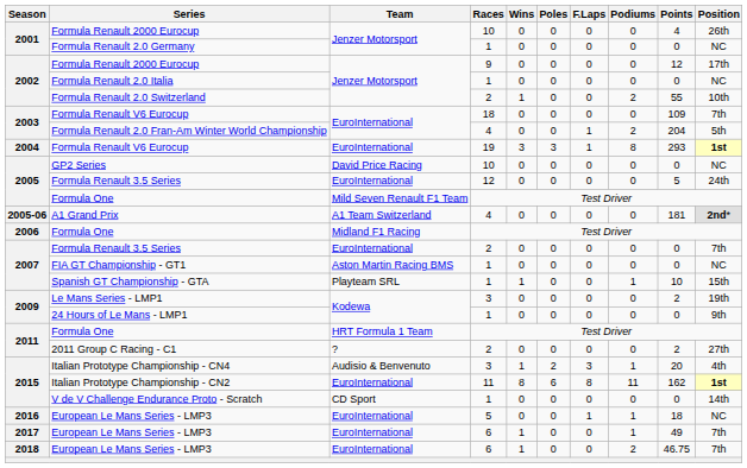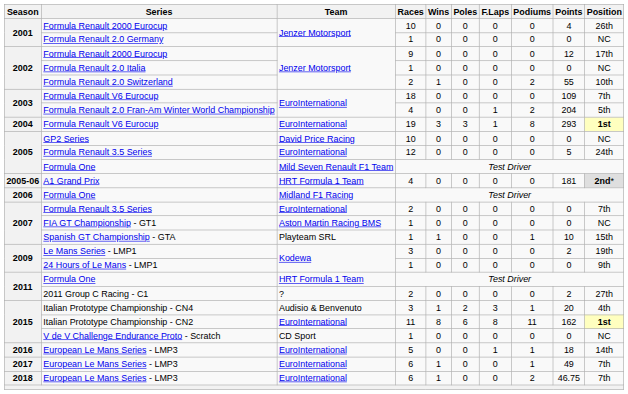A1 Grand Prix | Team: A1 Team Switzerland -> HRT Formula 1 Team
V de V Challenge Endurance Proto - Scratch | Position: 14th -> NC
2016 / European Le Mans Series - LMP3 | Position: NC -> 14th
